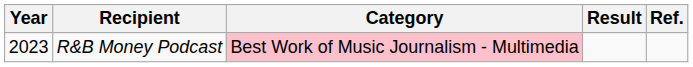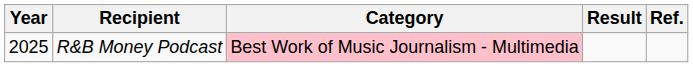R&B Money Podcast | Year: 2023 -> 2025
